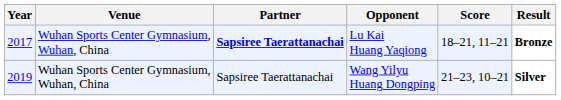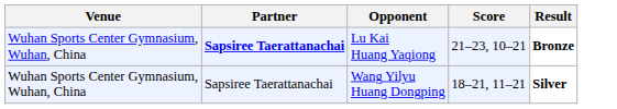- column: Year | 2017 | 2019
Lu Kai Huang Yaqiong | Score: 18–21, 11–21 -> 21–23, 10–21
Wang Yilyu Huang Dongping | Score: 21–23, 10–21 -> 18–21, 11–21
